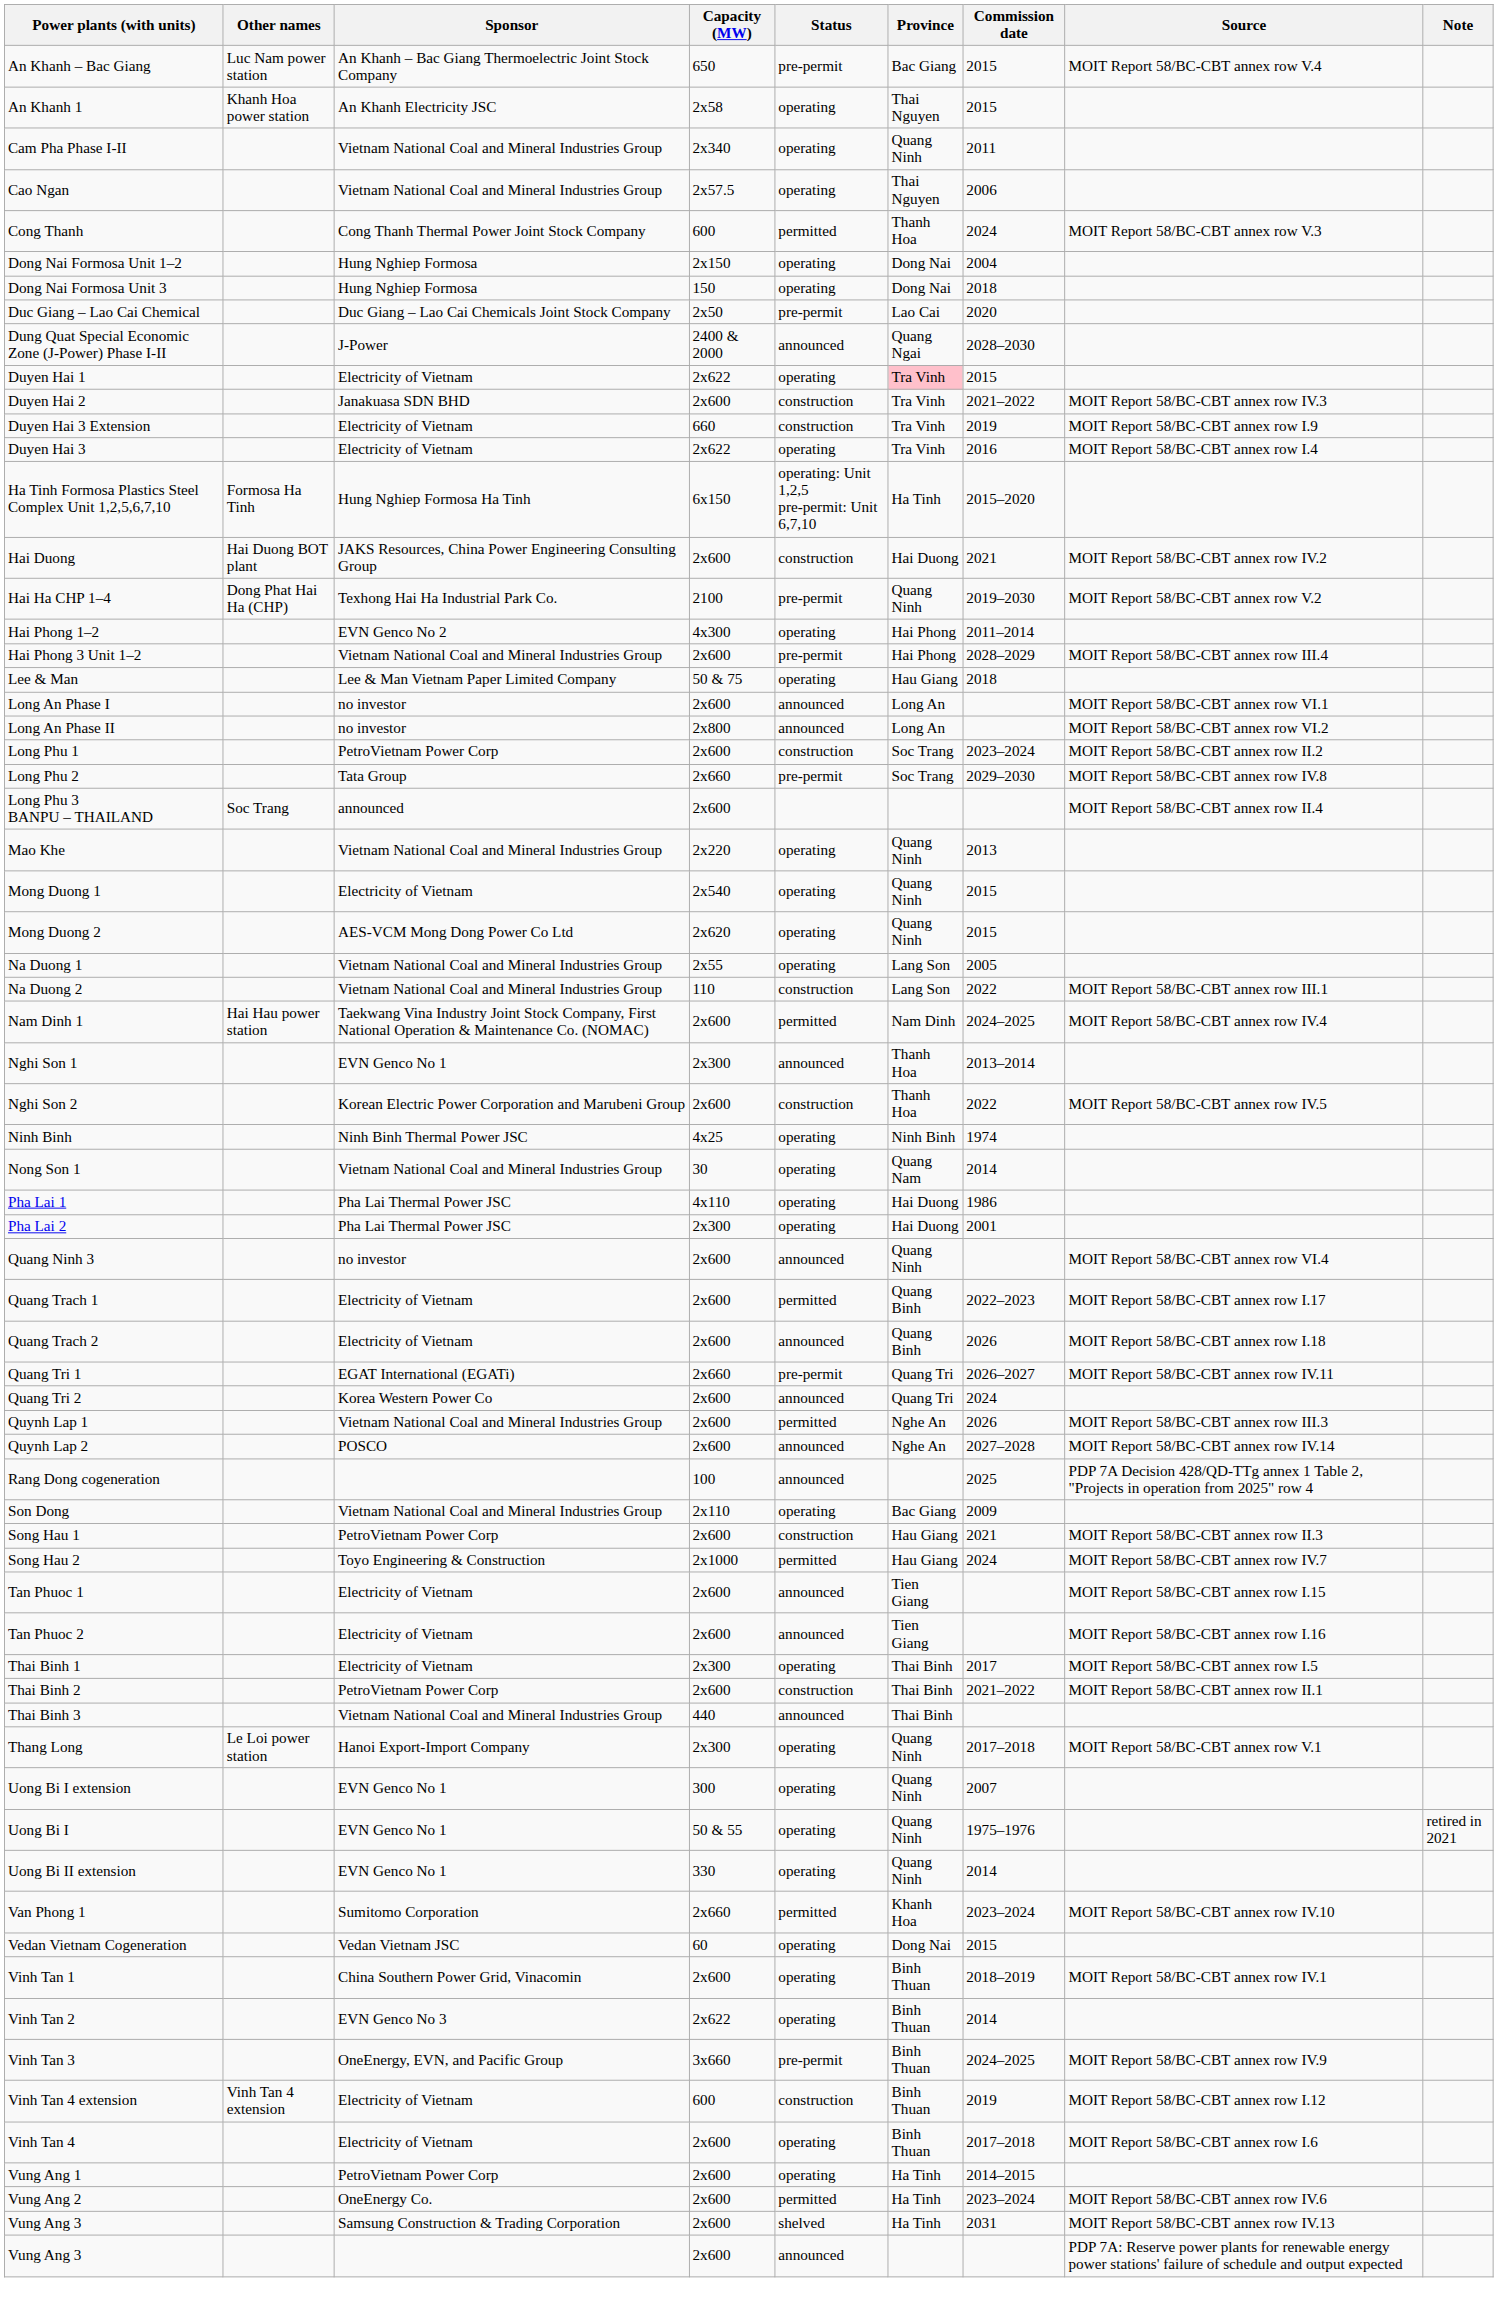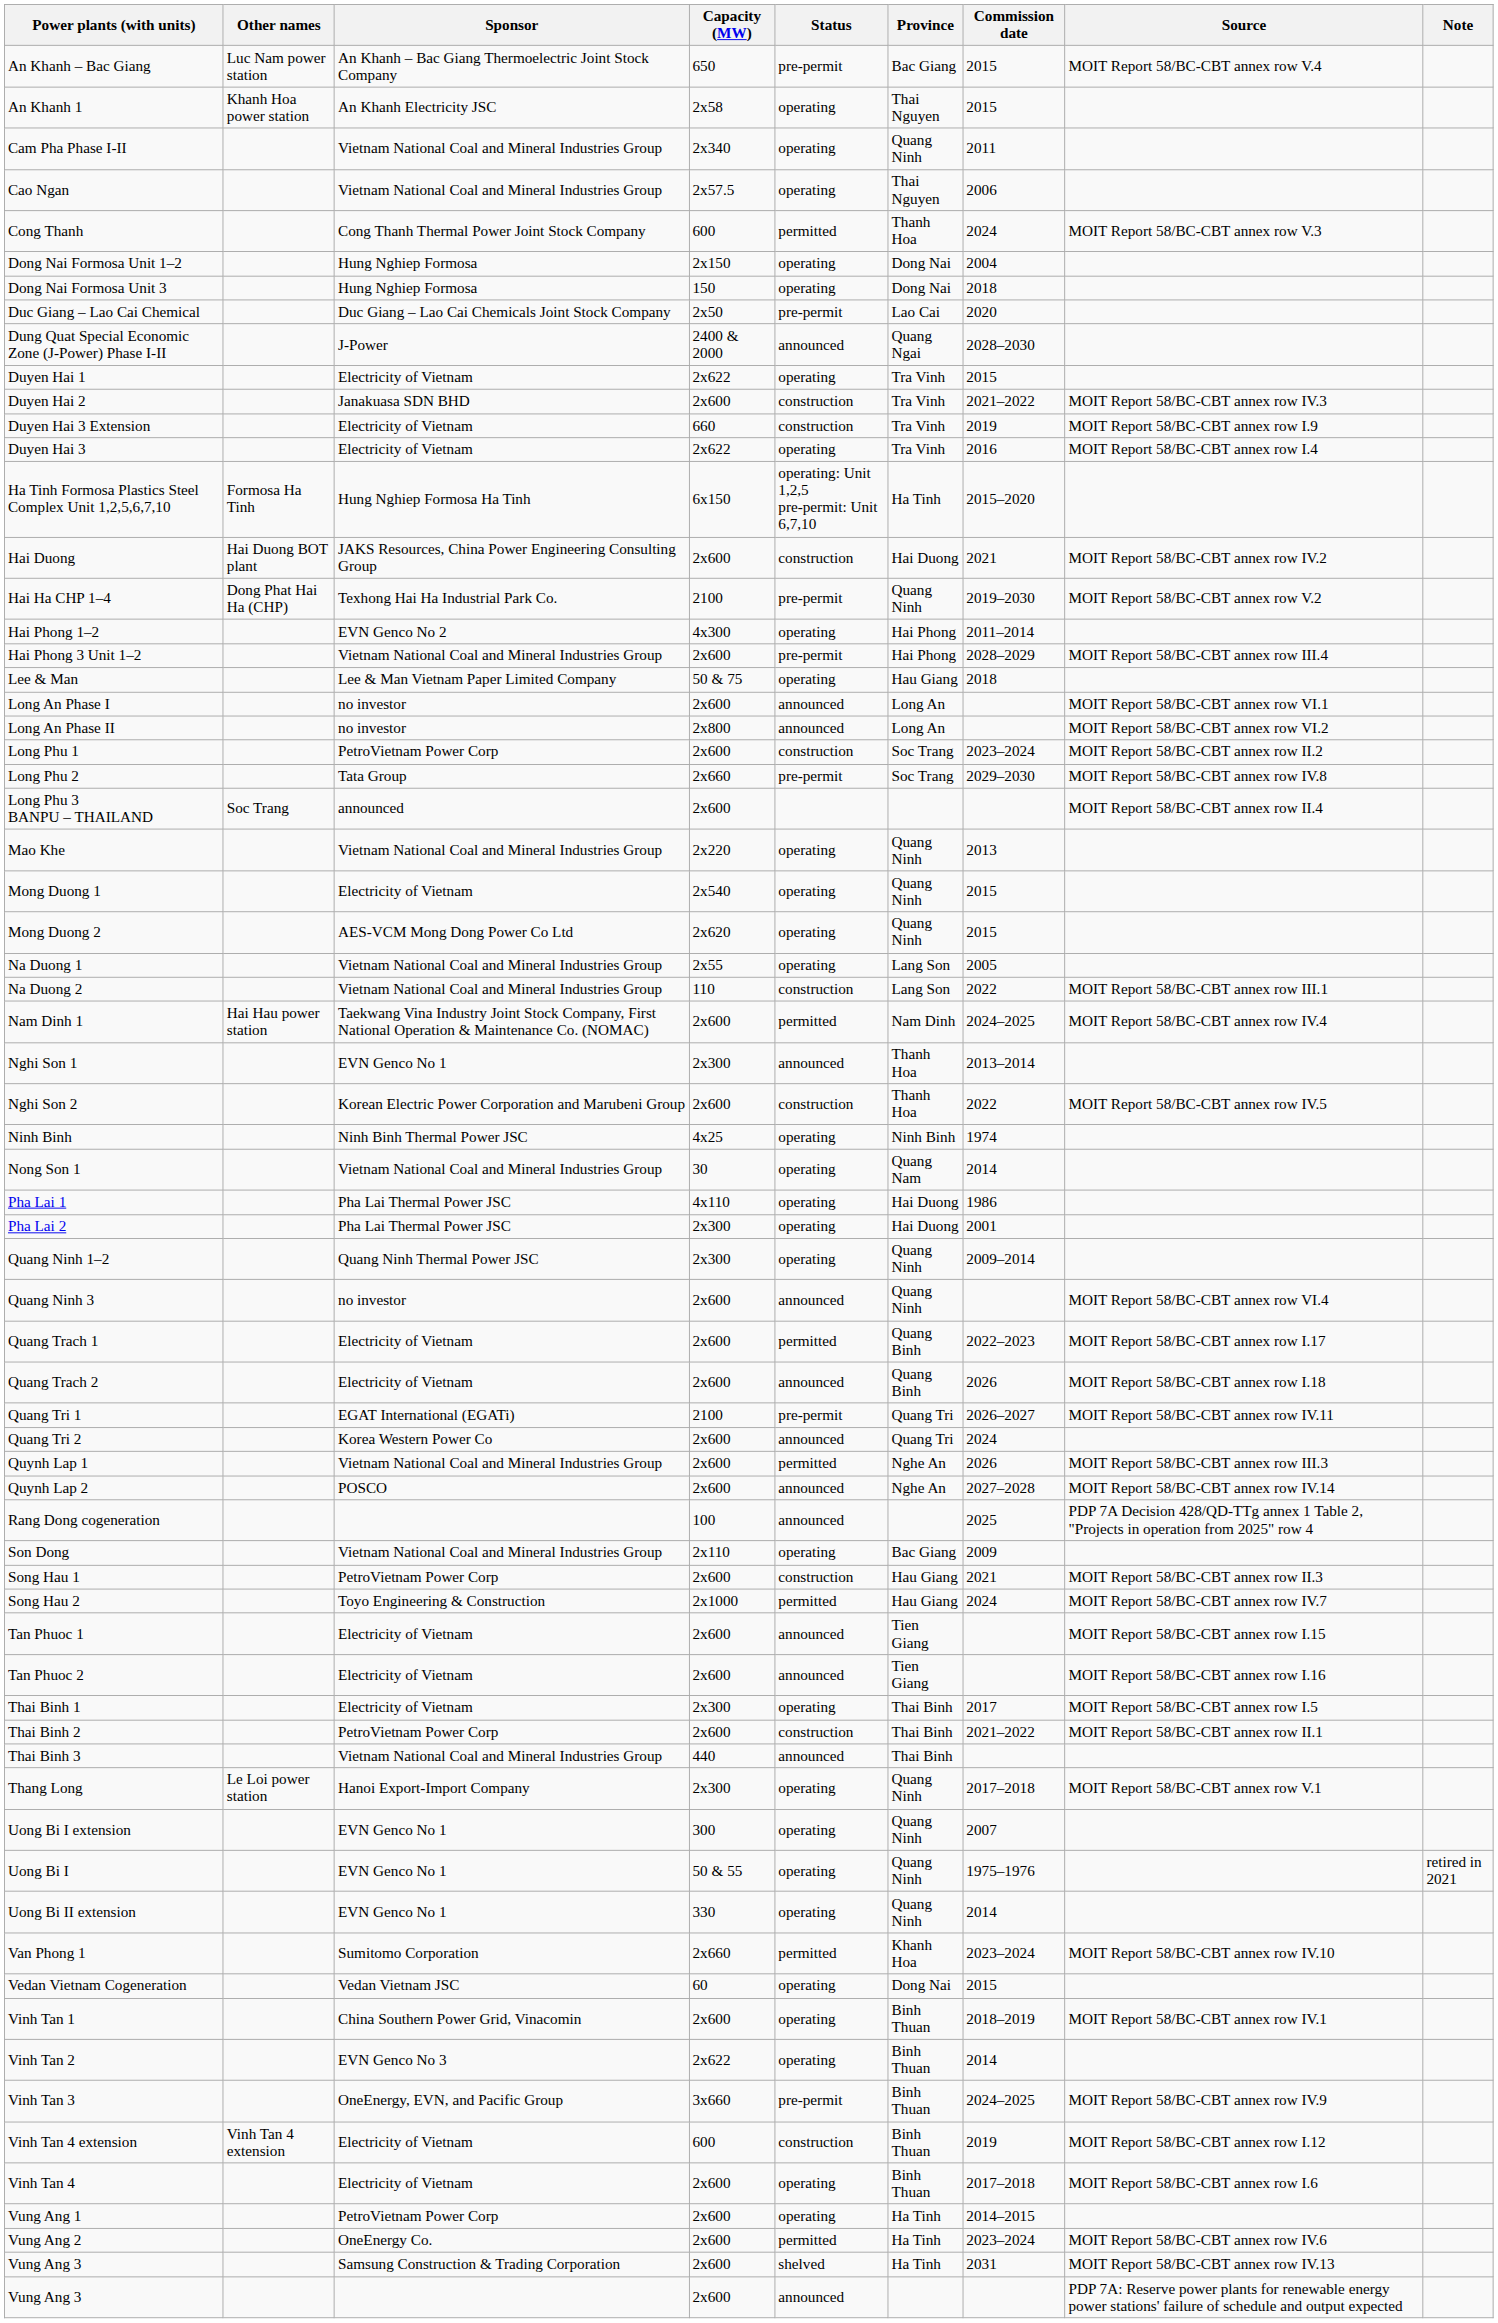Duyen Hai 1 | Province: pink background -> no background
+ row: Quang Ninh 1–2 | Quang Ninh Thermal Power JSC | 2x300 | operating | Quang Ninh | 2009–2014
Quang Tri 1 | Capacity (MW): 2x660 -> 2100
